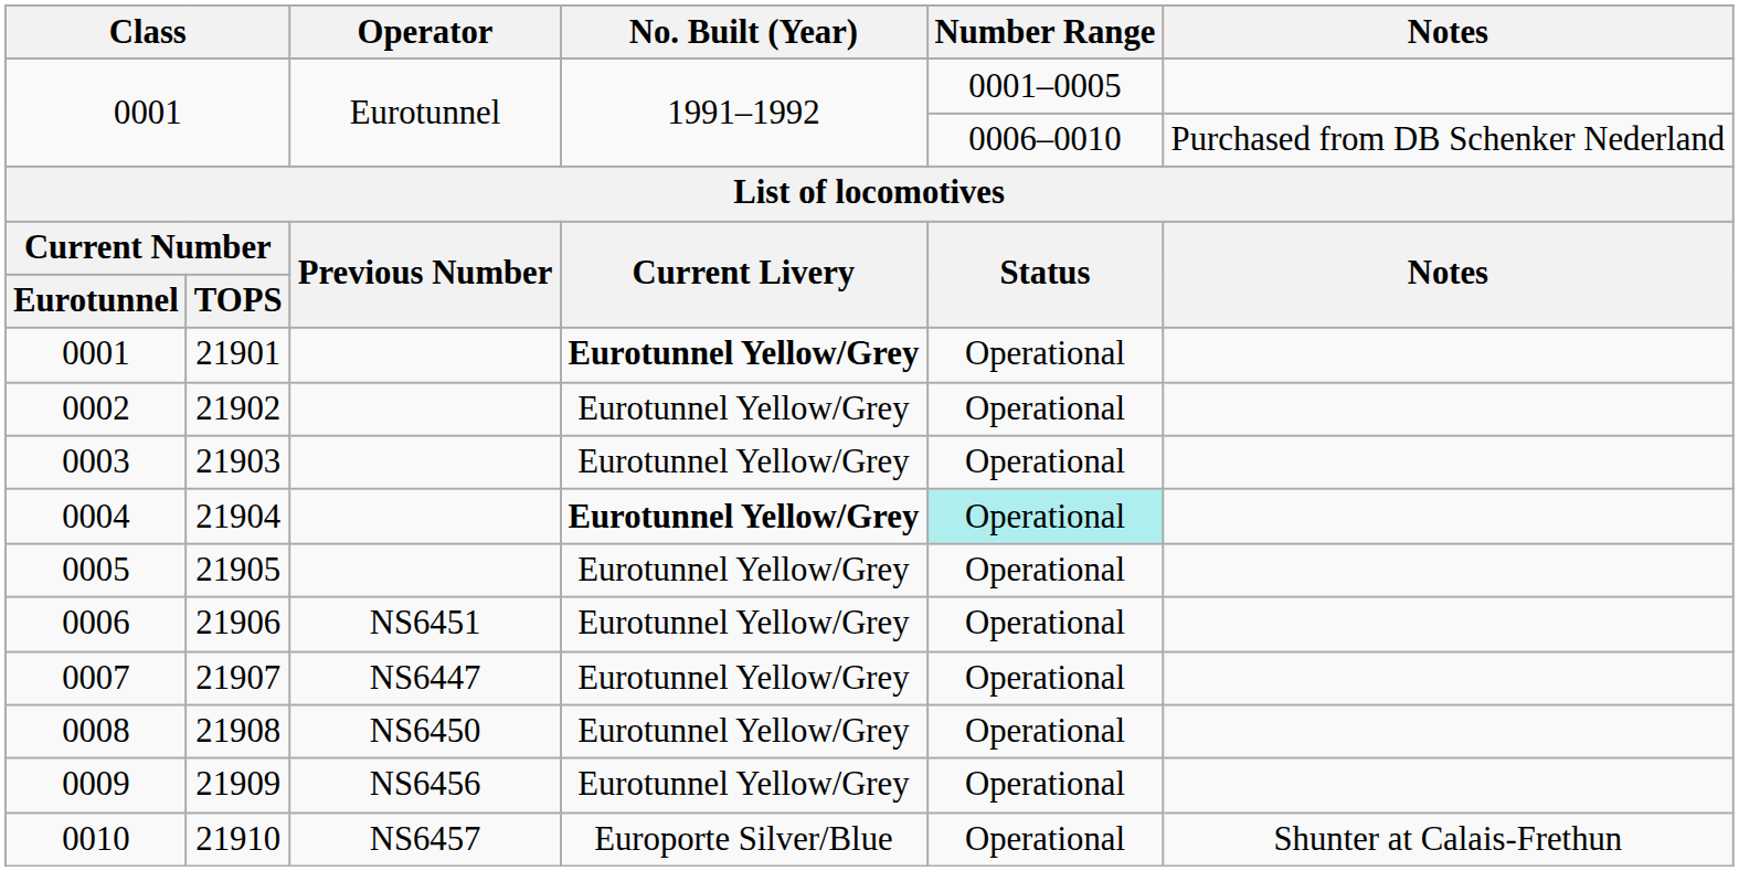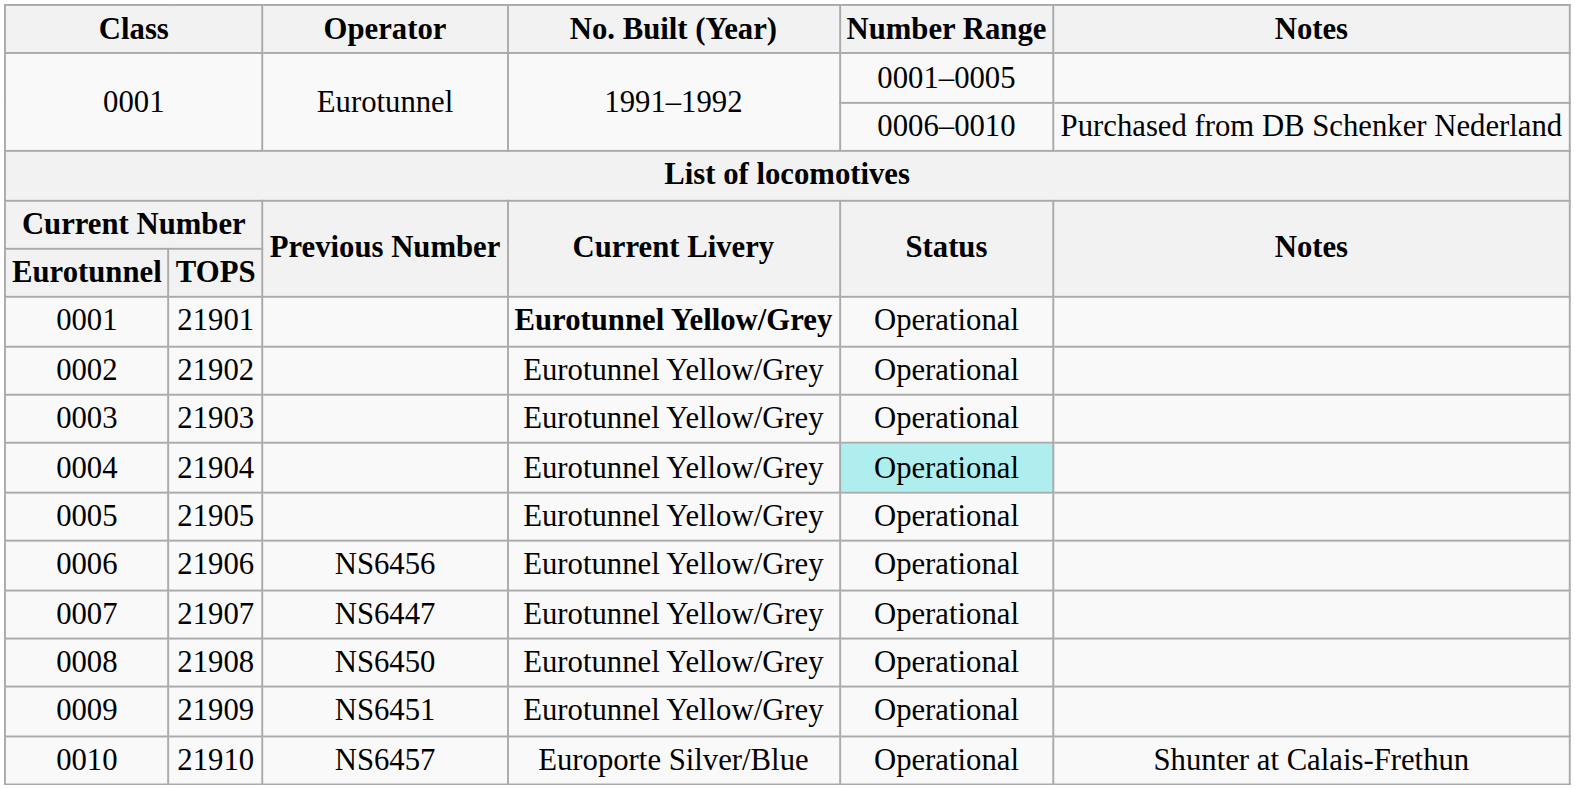21904 | No. Built (Year): bold -> normal
21906 | Operator: NS6451 -> NS6456
21909 | Operator: NS6456 -> NS6451
